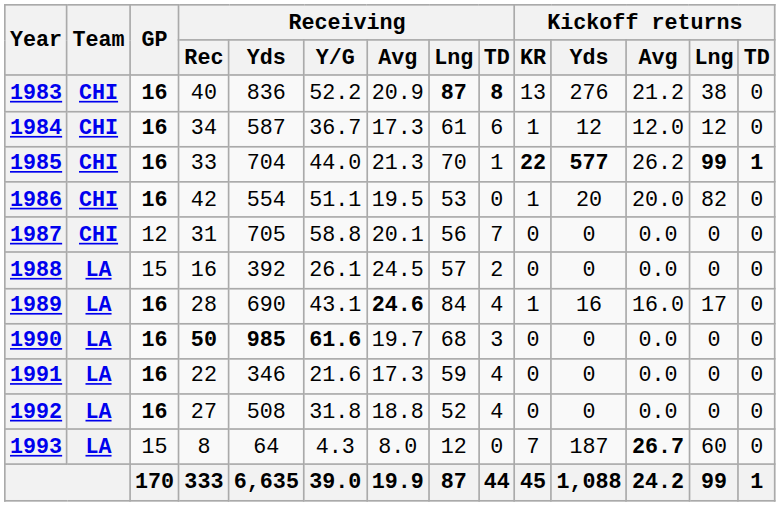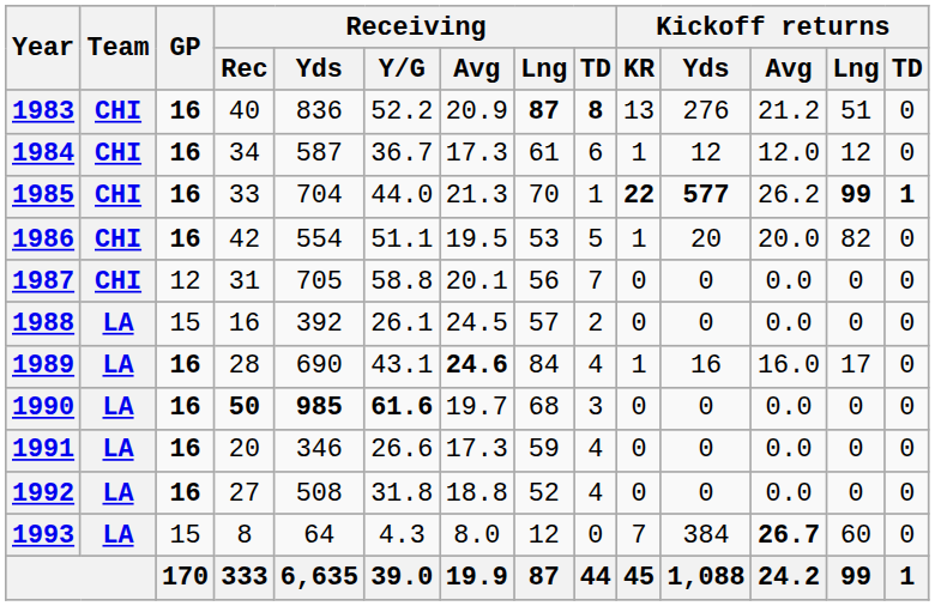1983 | Kickoff returns / Lng: 38 -> 51
1986 | Receiving / TD: 0 -> 5
1991 | Receiving / Rec: 22 -> 20
1991 | Receiving / Y/G: 21.6 -> 26.6
1993 | Kickoff returns / Yds: 187 -> 384
